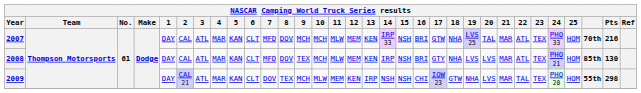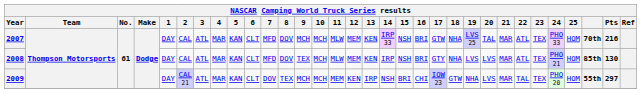2009 | 10: MLW -> MCH
2009 | 15: NSH -> BRI
2009 | Pts: 298 -> 297
